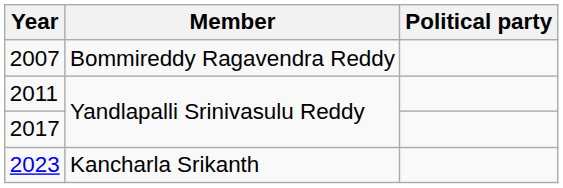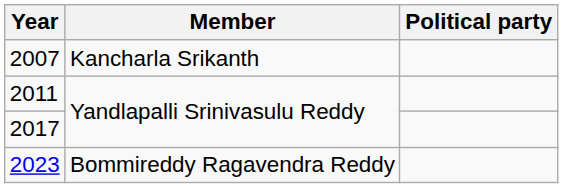2007 | Member: Bommireddy Ragavendra Reddy -> Kancharla Srikanth
2023 | Member: Kancharla Srikanth -> Bommireddy Ragavendra Reddy
